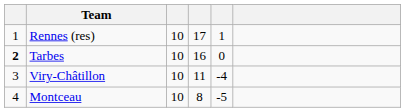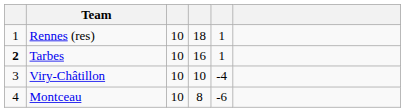Rennes (res) | column 4: 17 -> 18
Tarbes | column 5: 0 -> 1
Viry-Châtillon | column 4: 11 -> 10
Montceau | column 5: -5 -> -6
